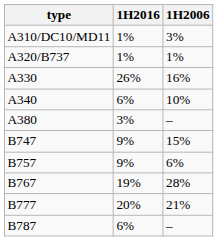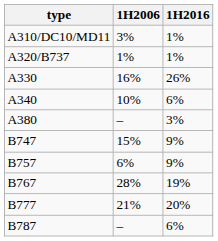columns swapped: 1H2006 <-> 1H2016
